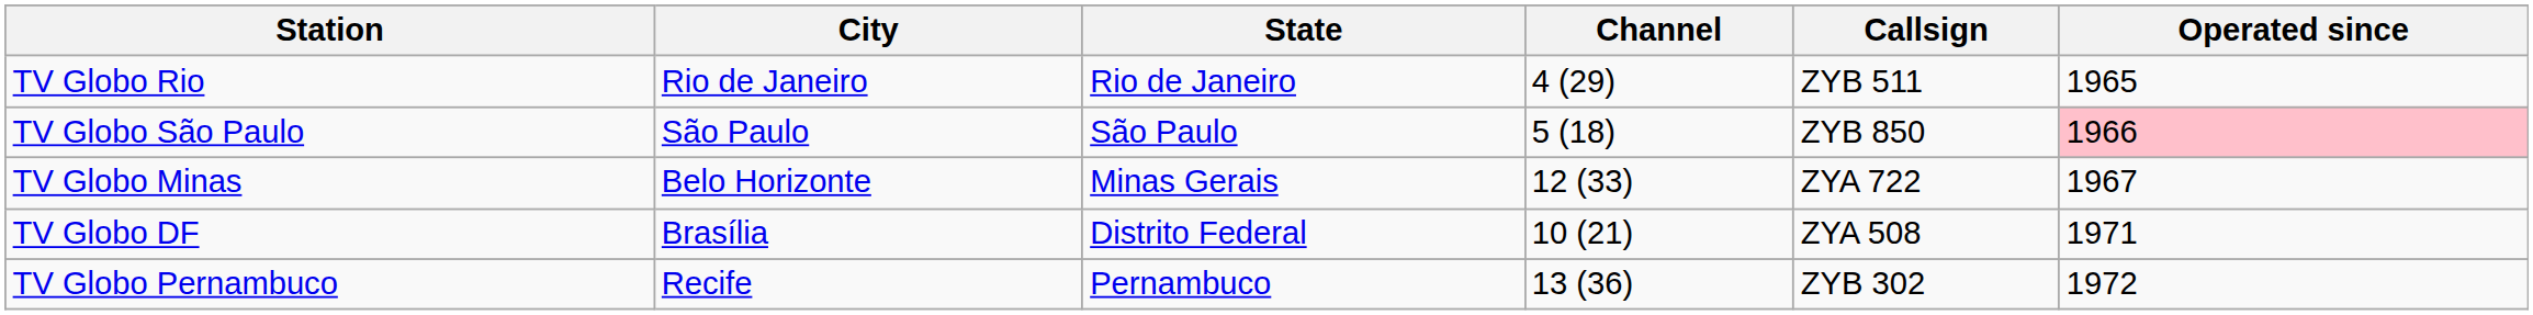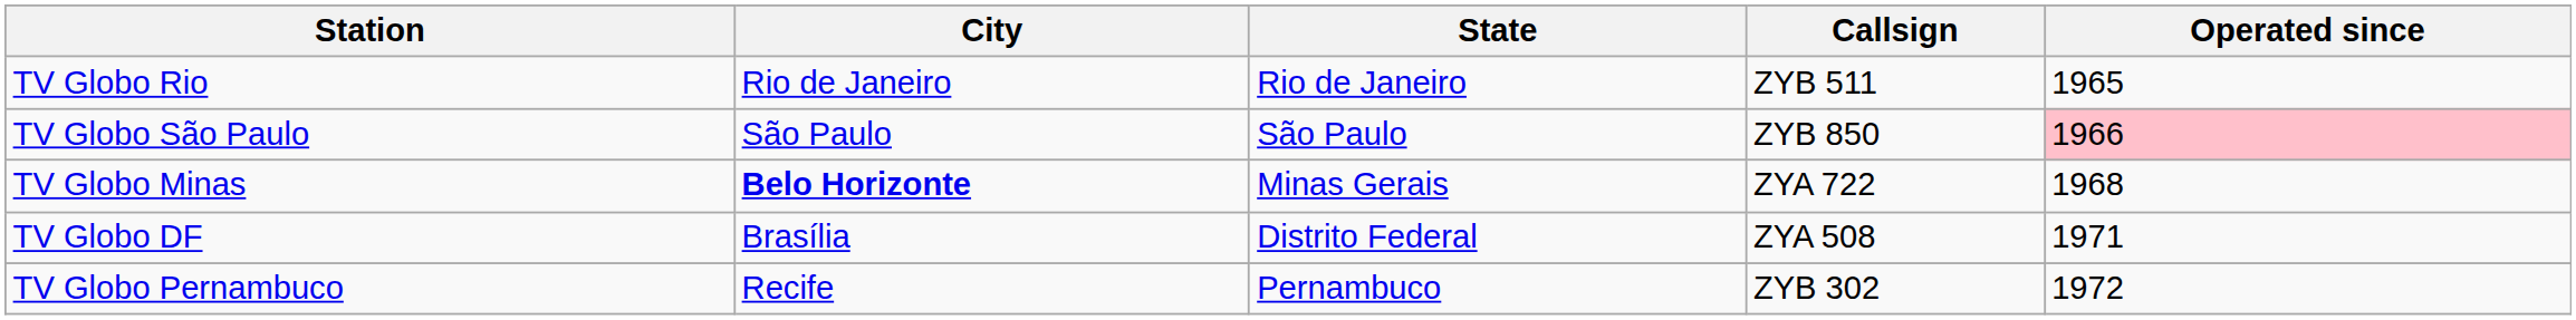- column: Channel | 4 (29) | 5 (18) | 12 (33) | 10 (21) | 13 (36)
TV Globo Minas | City: normal -> bold
TV Globo Minas | Operated since: 1967 -> 1968
